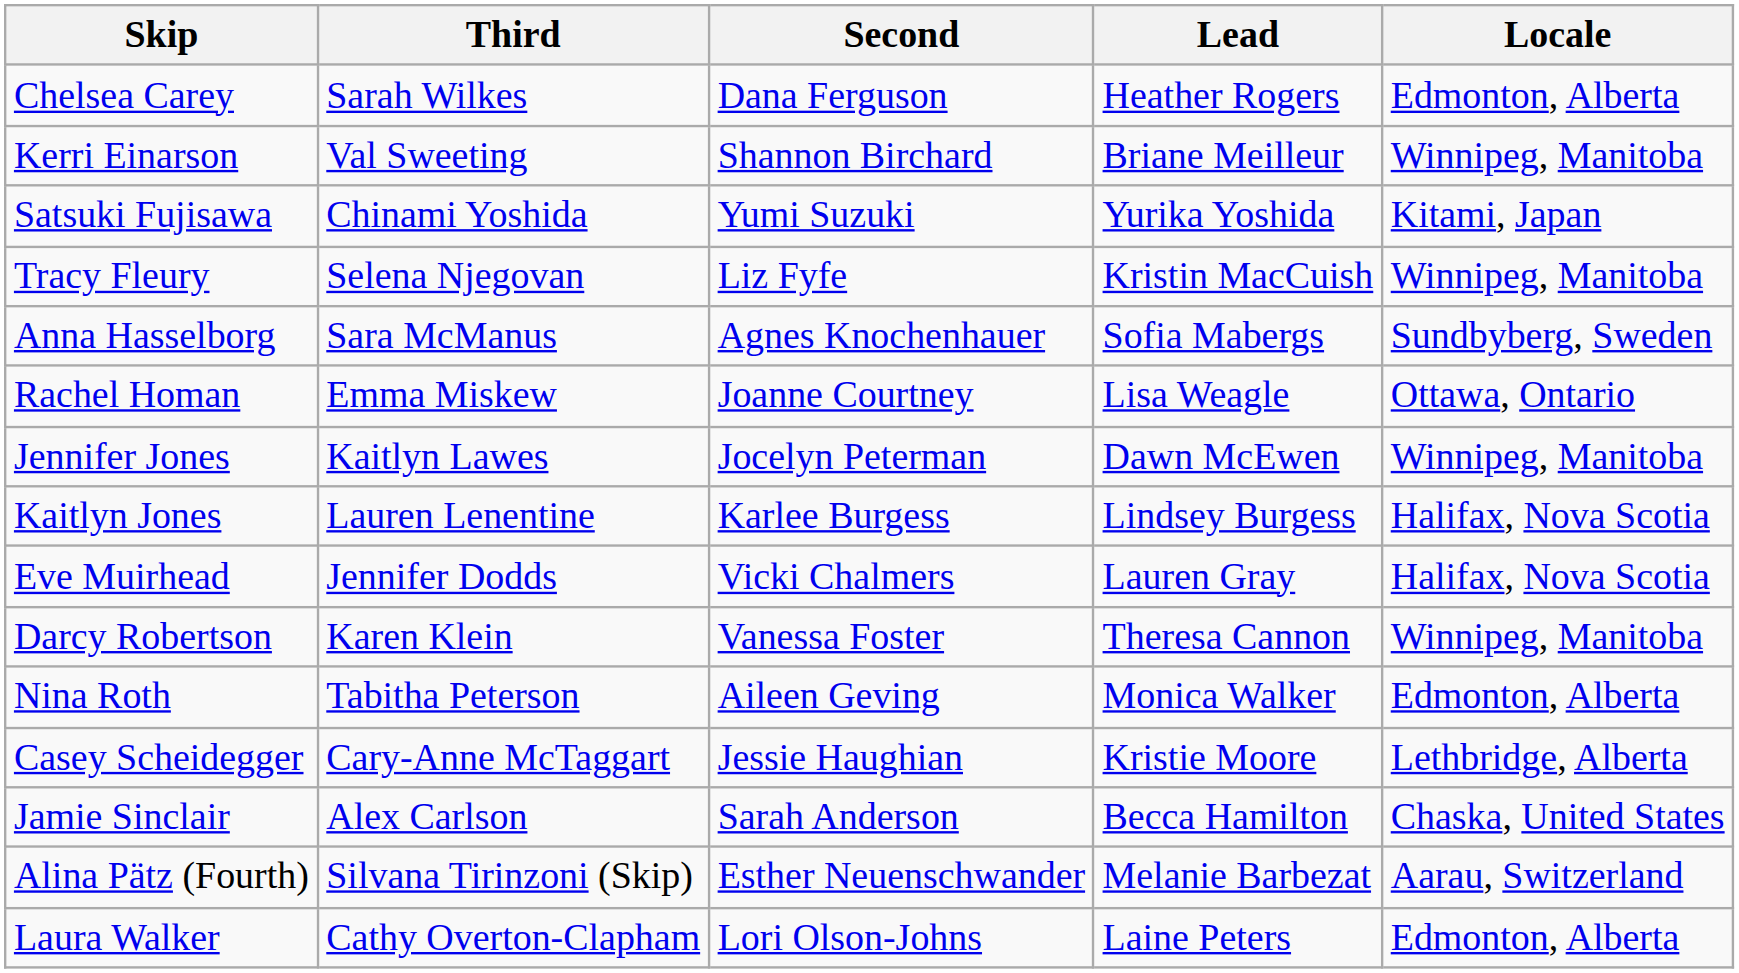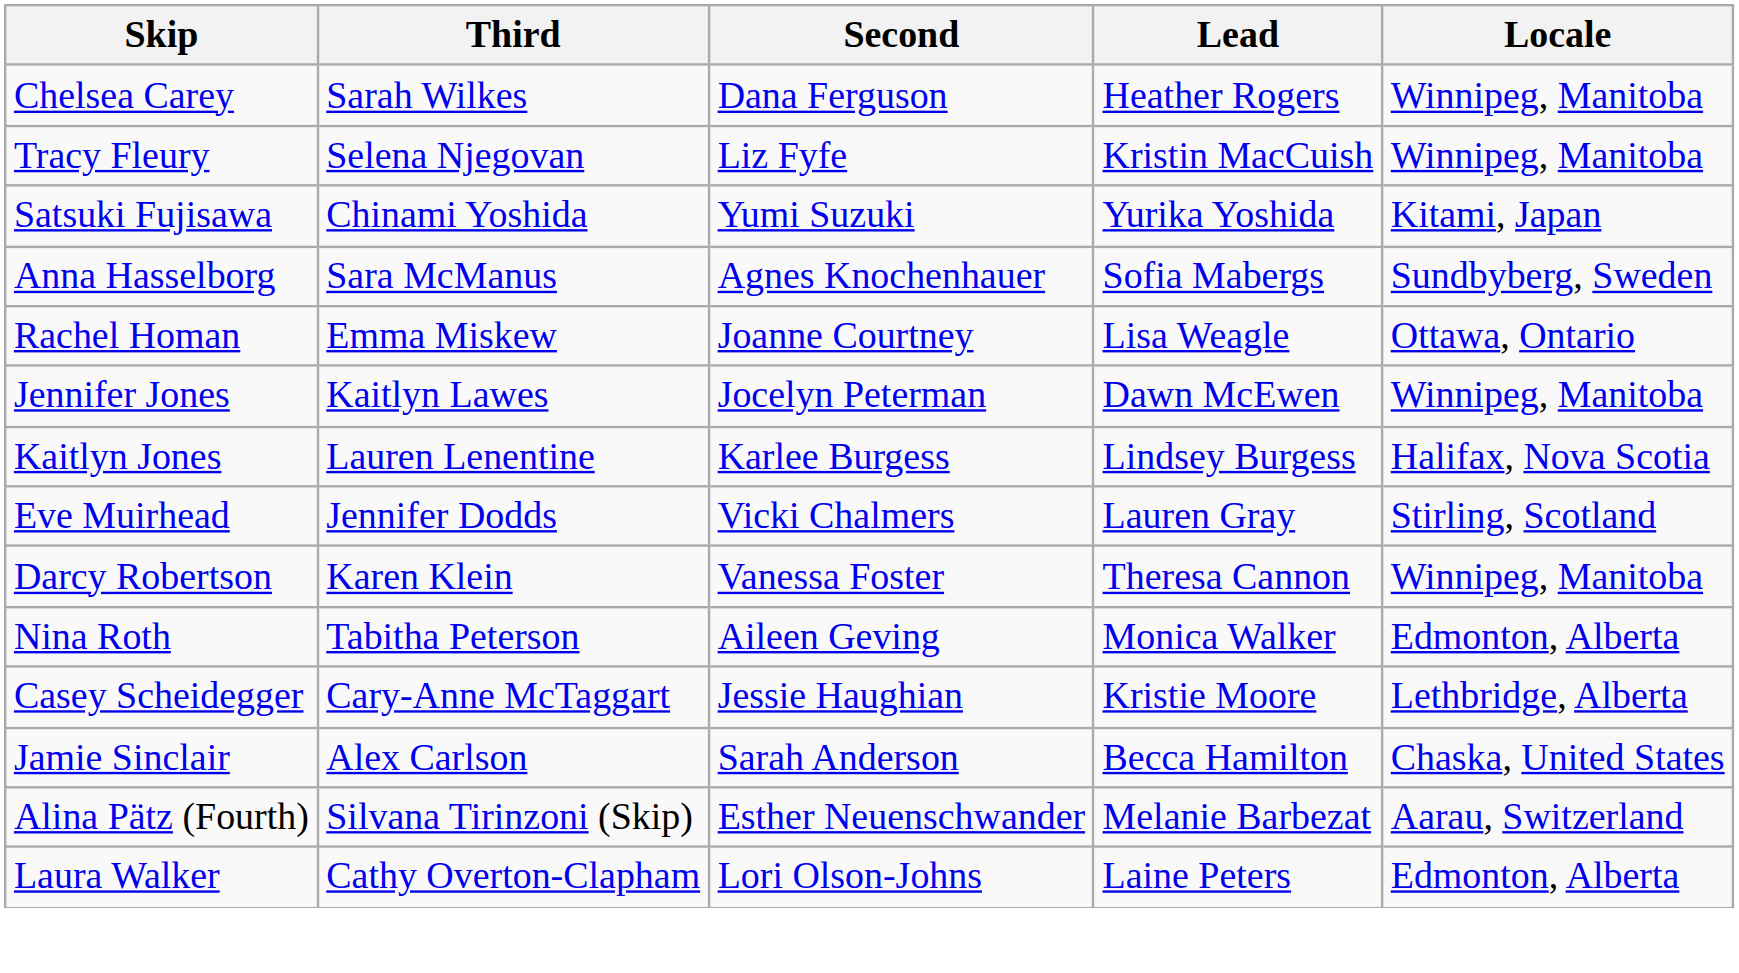Chelsea Carey | Locale: Edmonton, Alberta -> Winnipeg, Manitoba
- row: Kerri Einarson | Val Sweeting | Shannon Birchard | Briane Meilleur | Winnipeg, Manitoba
rows swapped: Tracy Fleury <-> Satsuki Fujisawa
Eve Muirhead | Locale: Halifax, Nova Scotia -> Stirling, Scotland
